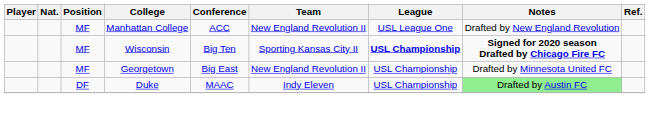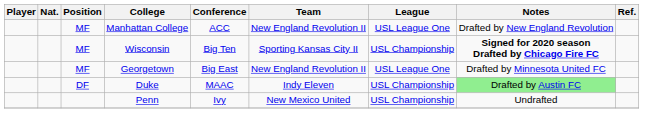Wisconsin | League: bold -> normal
Georgetown | League: USL Championship -> USL League One
+ row: Penn | Ivy | New Mexico United | USL Championship | Undrafted
